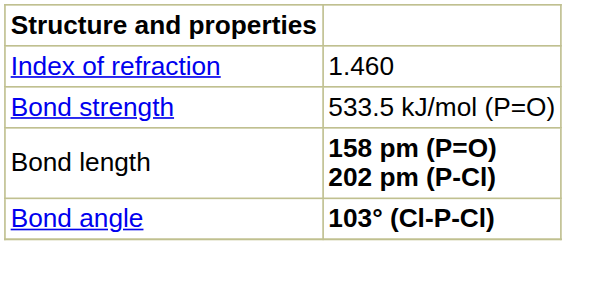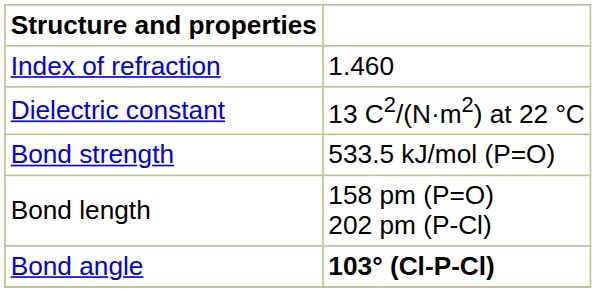+ row: Dielectric constant | 13 C2/(N·m2) at 22 °C
Bond length | column 2: bold -> normal
